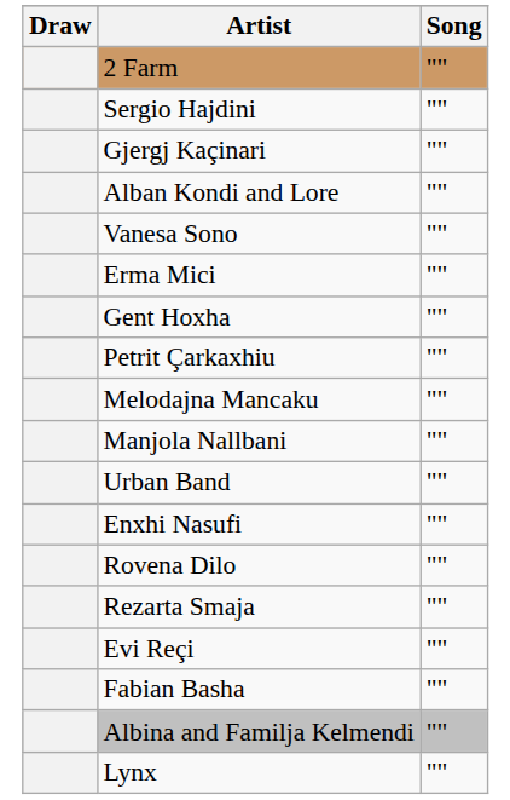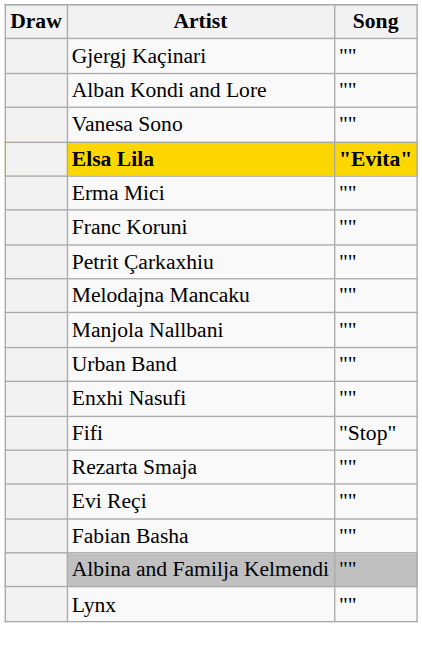- row: 2 Farm | ""
- row: Sergio Hajdini | ""
+ row: Elsa Lila | "Evita"
+ row: Franc Koruni | ""
- row: Gent Hoxha | ""
- row: Rovena Dilo | ""
+ row: Fifi | "Stop"
